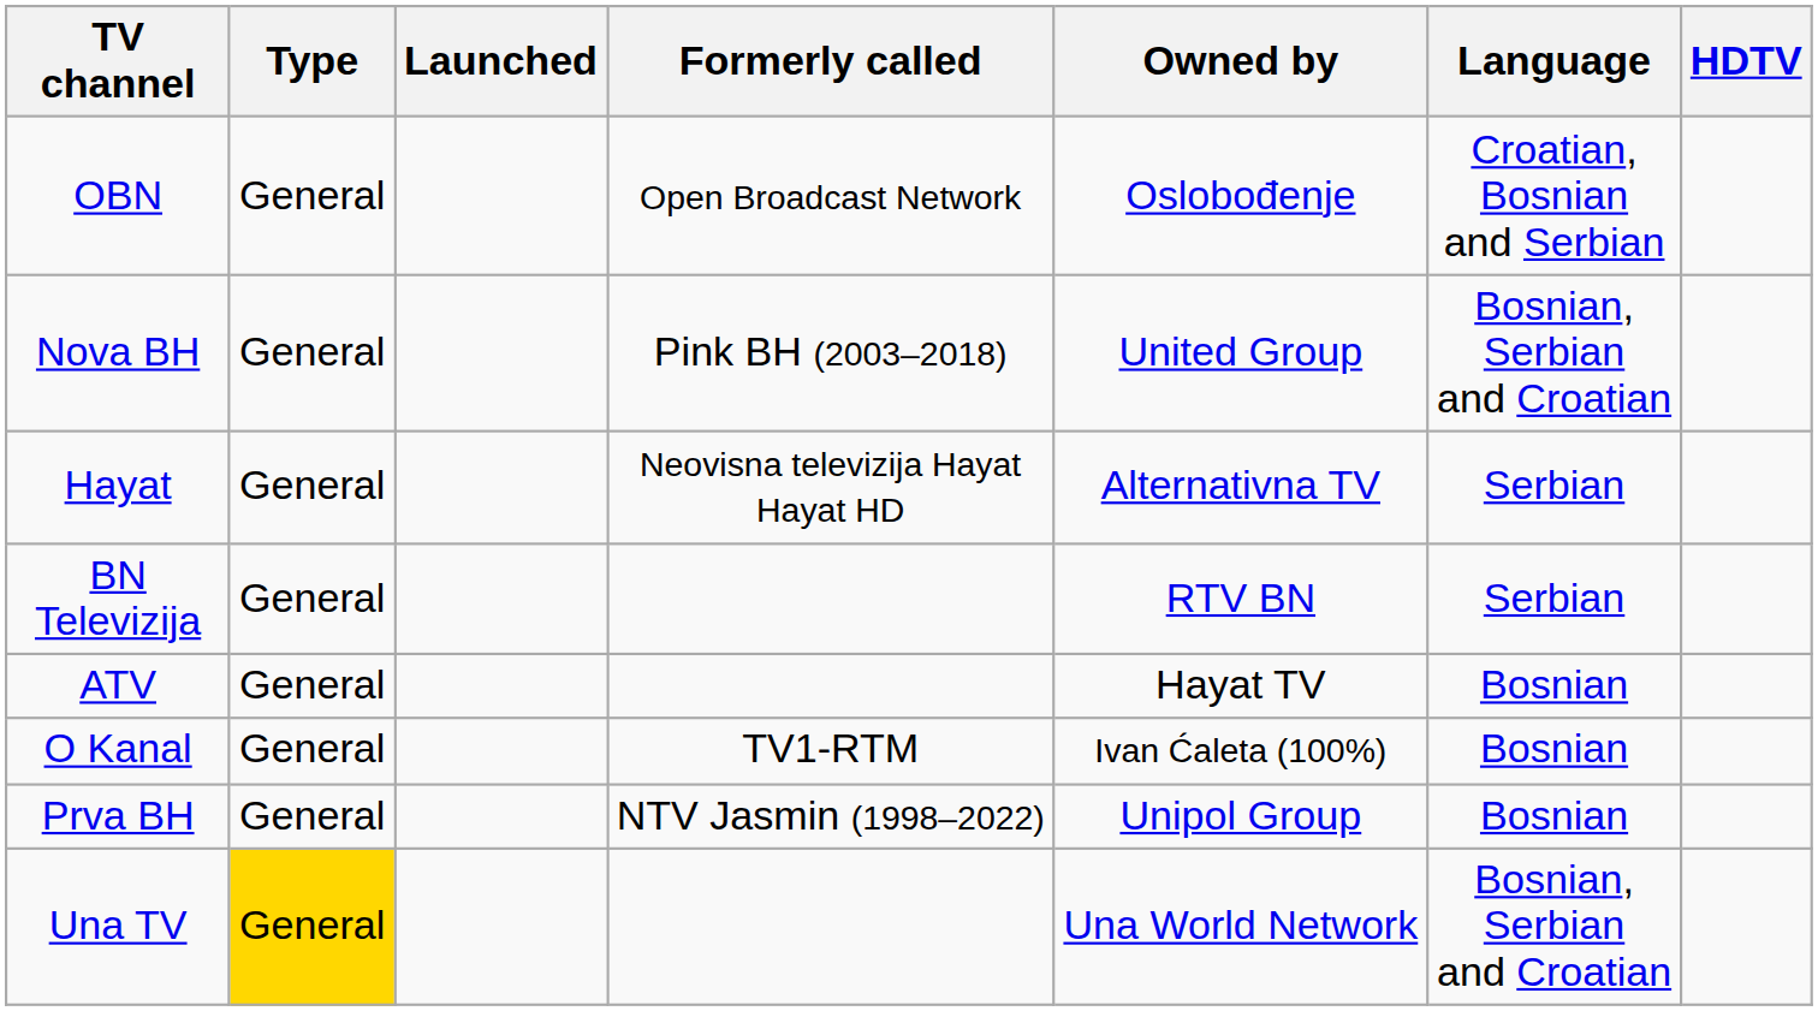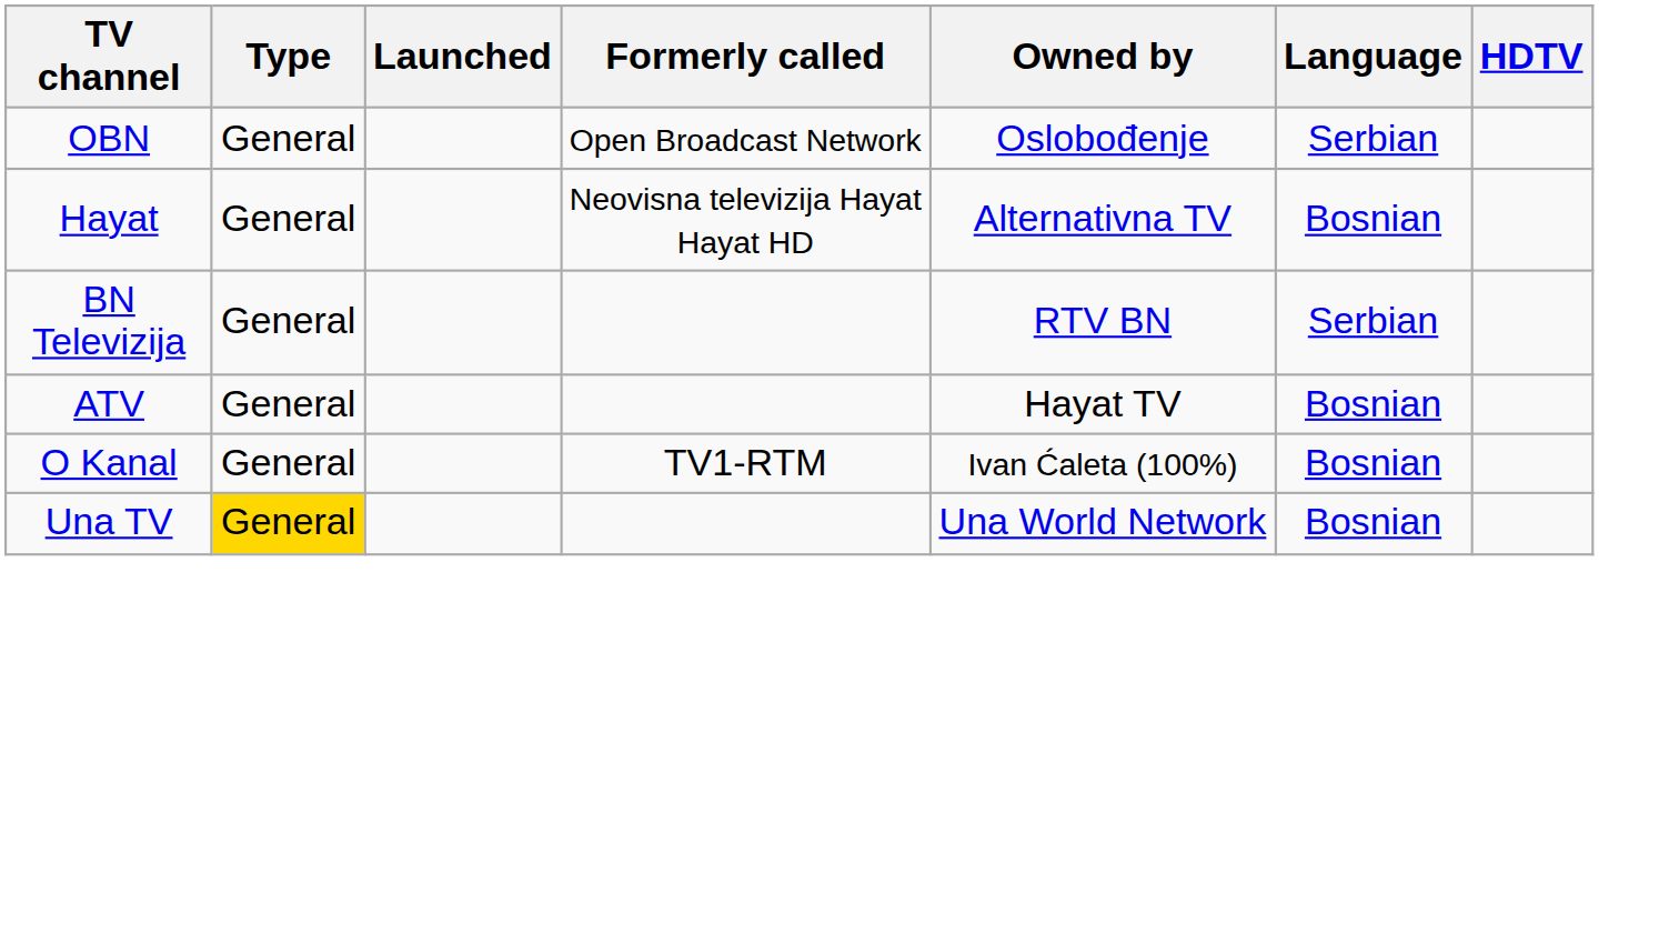OBN | Language: Croatian, Bosnian and Serbian -> Serbian
- row: Nova BH | General | Pink BH (2003–2018) | United Group | Bosnian, Serbian and Croatian
Hayat | Language: Serbian -> Bosnian
- row: Prva BH | General | NTV Jasmin (1998–2022) | Unipol Group | Bosnian
Una TV | Language: Bosnian, Serbian and Croatian -> Bosnian
